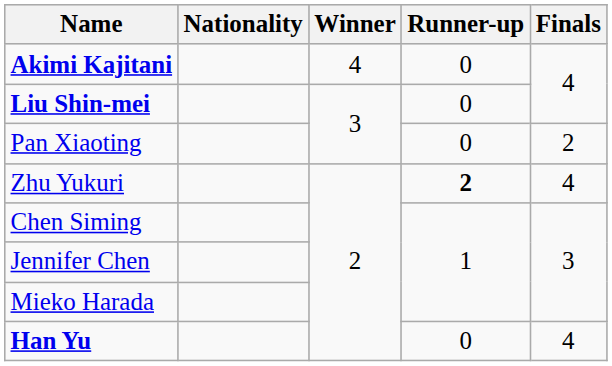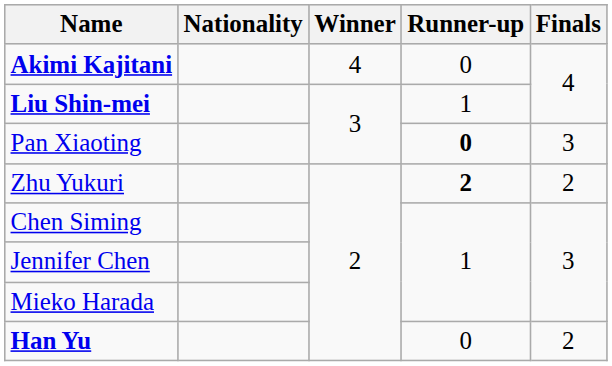Liu Shin-mei | Runner-up: 0 -> 1
Pan Xiaoting | Runner-up: normal -> bold
Pan Xiaoting | Finals: 2 -> 3
Zhu Yukuri | Finals: 4 -> 2
Han Yu | Finals: 4 -> 2
